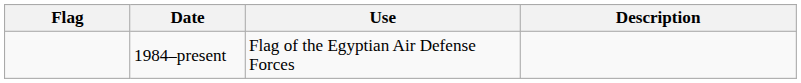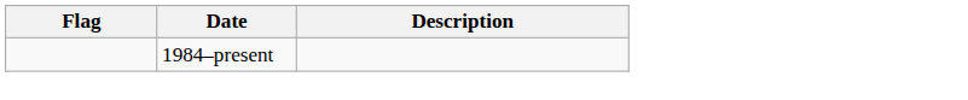- column: Use | Flag of the Egyptian Air Defense Forces
